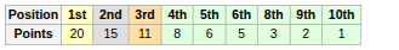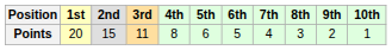+ column: 7th | 4
